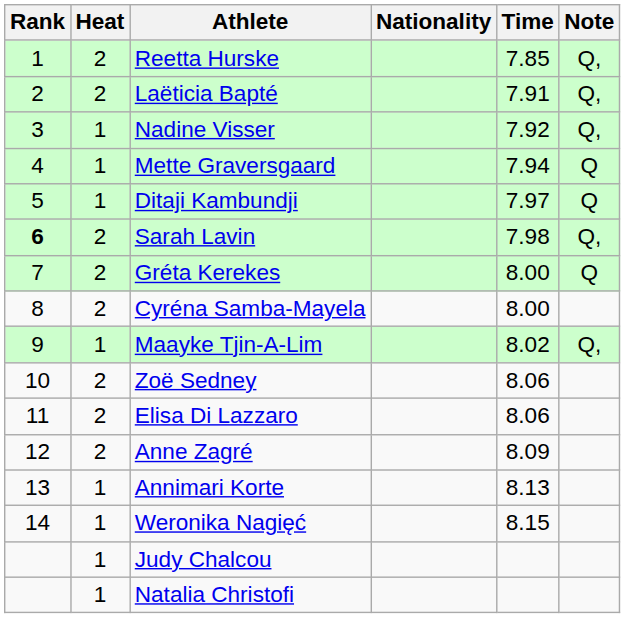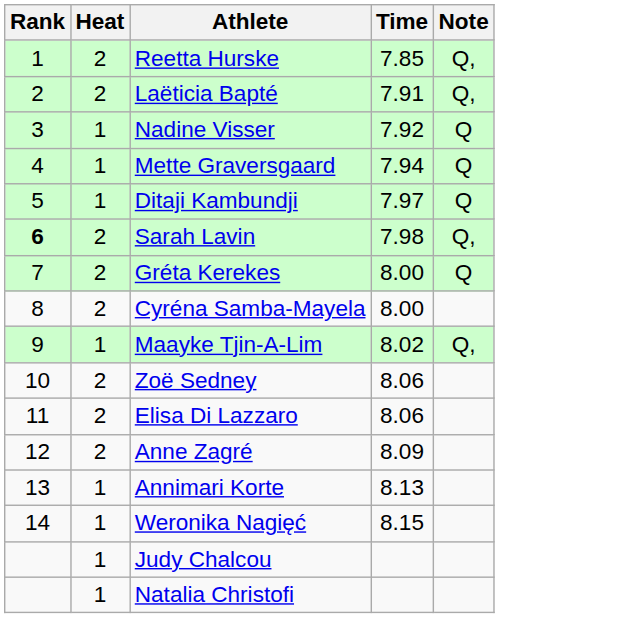- column: Nationality
Nadine Visser | Note: Q, -> Q
